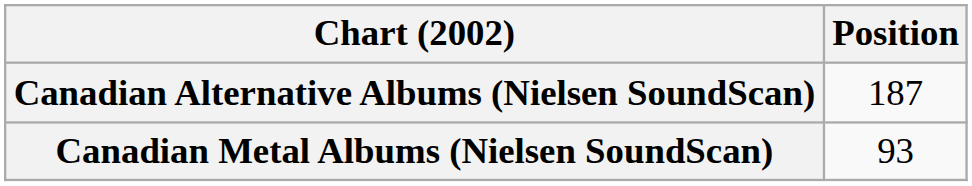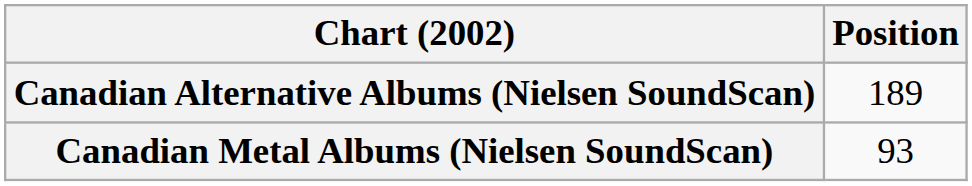Canadian Alternative Albums (Nielsen SoundScan) | Position: 187 -> 189
